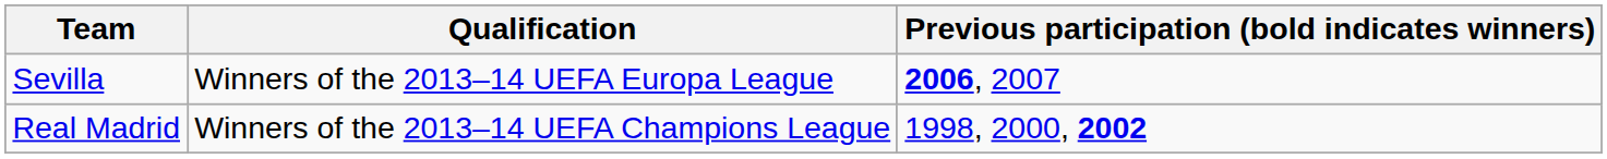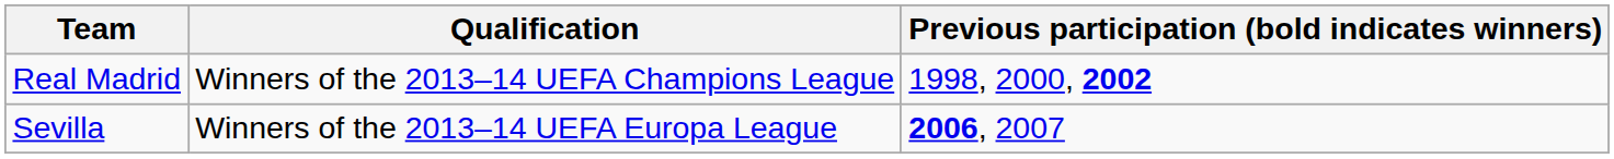rows swapped: Real Madrid <-> Sevilla
